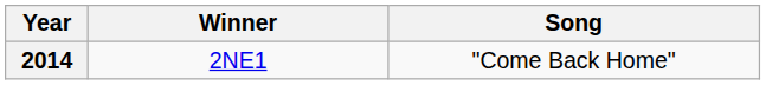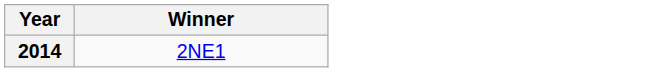- column: Song | "Come Back Home"
